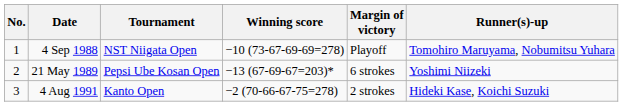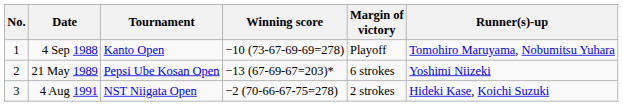4 Sep 1988 | Tournament: NST Niigata Open -> Kanto Open
4 Aug 1991 | Tournament: Kanto Open -> NST Niigata Open
